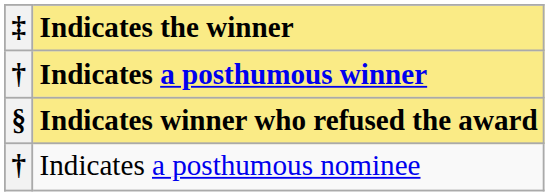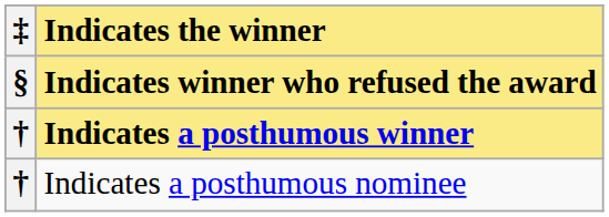rows swapped: Indicates winner who refused the award <-> Indicates a posthumous winner
